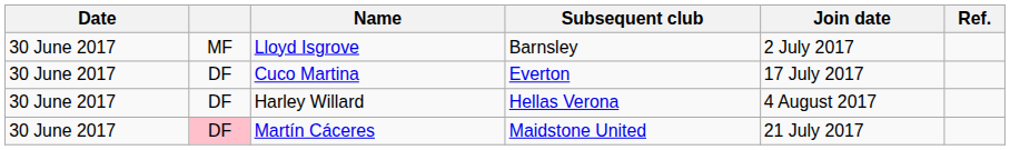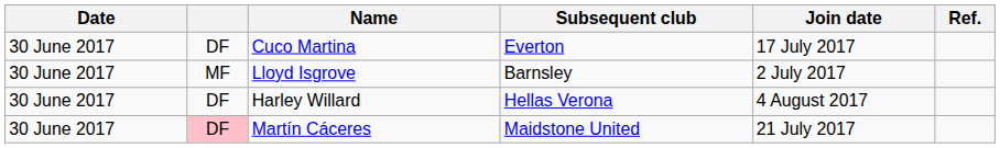rows swapped: Lloyd Isgrove <-> Cuco Martina
